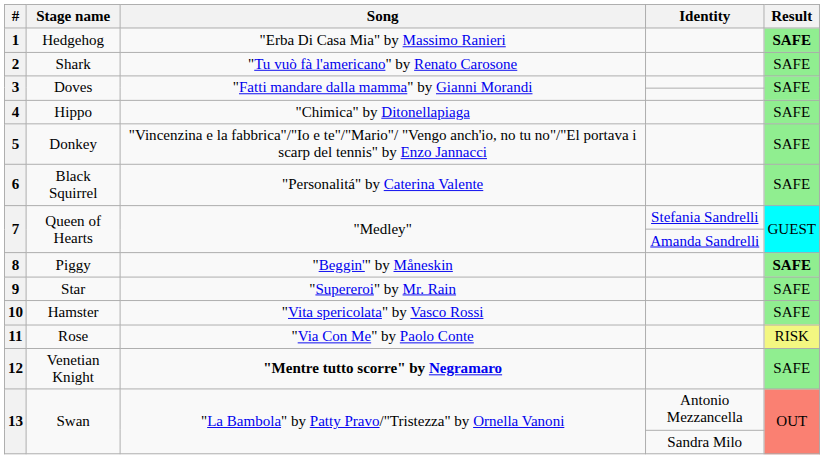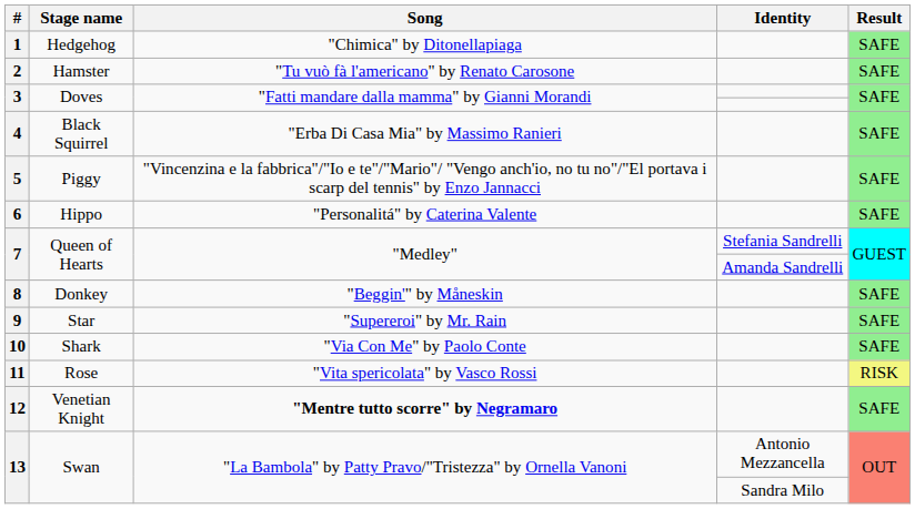1 | Song: "Erba Di Casa Mia" by Massimo Ranieri -> "Chimica" by Ditonellapiaga
1 | Result: bold -> normal
2 | Stage name: Shark -> Hamster
4 | Stage name: Hippo -> Black Squirrel
4 | Song: "Chimica" by Ditonellapiaga -> "Erba Di Casa Mia" by Massimo Ranieri
5 | Stage name: Donkey -> Piggy
6 | Stage name: Black Squirrel -> Hippo
8 | Stage name: Piggy -> Donkey
8 | Result: bold -> normal
10 | Stage name: Hamster -> Shark
10 | Song: "Vita spericolata" by Vasco Rossi -> "Via Con Me" by Paolo Conte
11 | Song: "Via Con Me" by Paolo Conte -> "Vita spericolata" by Vasco Rossi
